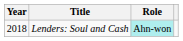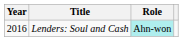Lenders: Soul and Cash | Year: 2018 -> 2016
